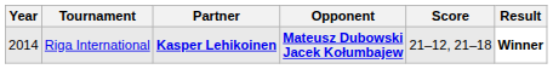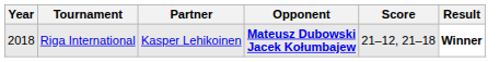Riga International | Year: 2014 -> 2018
Riga International | Partner: bold -> normal
